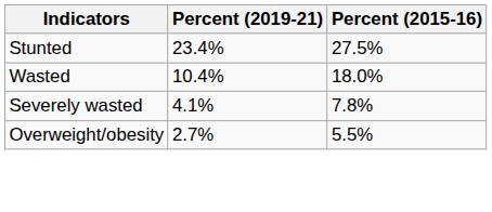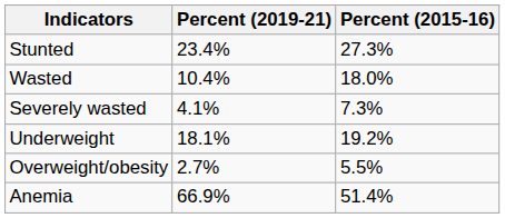Stunted | Percent (2015-16): 27.5% -> 27.3%
Severely wasted | Percent (2015-16): 7.8% -> 7.3%
+ row: Underweight | 18.1% | 19.2%
+ row: Anemia | 66.9% | 51.4%
